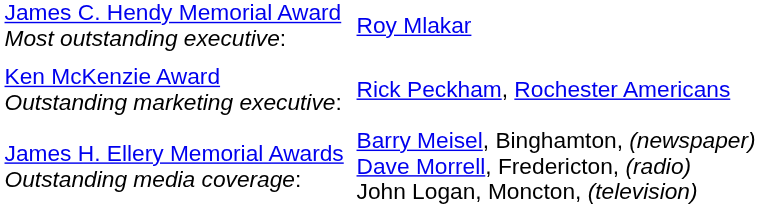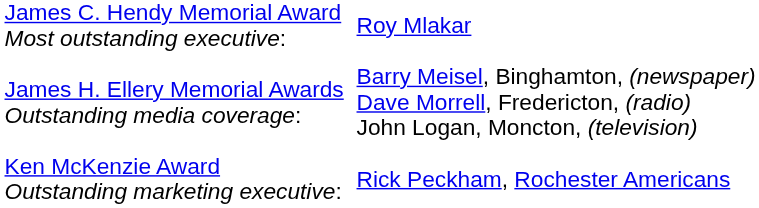rows swapped: James H. Ellery Memorial Awards Outstanding media coverage: <-> Ken McKenzie Award Outstanding marketing executive:
